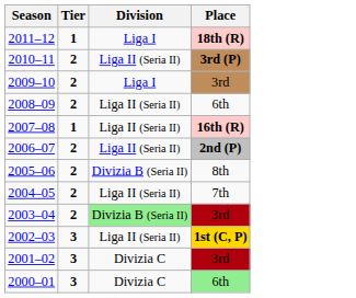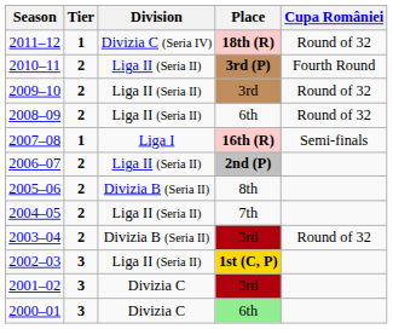+ column: Cupa României | Round of 32 | Fourth Round | Round of 32 | Round of 32 | Semi-finals | Round of 32
2011–12 | Division: Liga I -> Divizia C (Seria IV)
2009–10 | Division: Liga I -> Liga II (Seria II)
2007–08 | Division: Liga II (Seria II) -> Liga I
2003–04 | Division: lightgreen background -> no background
